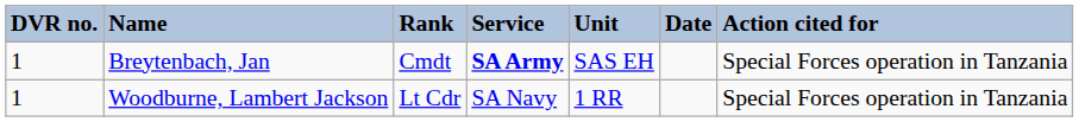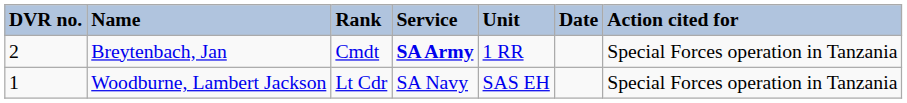Breytenbach, Jan | DVR no.: 1 -> 2
Breytenbach, Jan | Unit: SAS EH -> 1 RR
Woodburne, Lambert Jackson | Unit: 1 RR -> SAS EH
